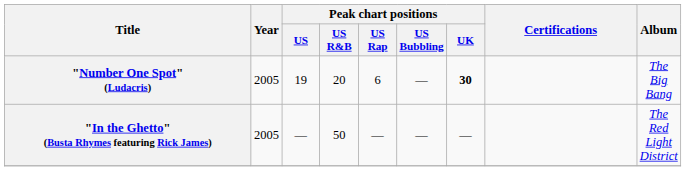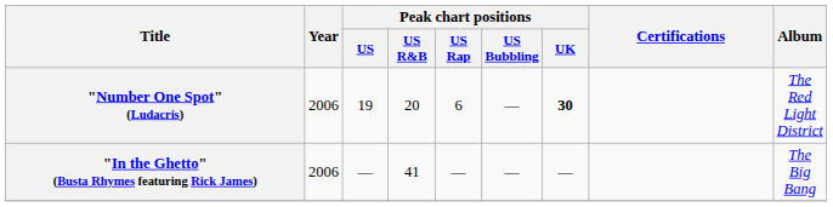"Number One Spot" (Ludacris) | Year: 2005 -> 2006
"Number One Spot" (Ludacris) | Album: The Big Bang -> The Red Light District
"In the Ghetto" (Busta Rhymes featuring Rick James) | Year: 2005 -> 2006
"In the Ghetto" (Busta Rhymes featuring Rick James) | Peak chart positions / US R&B: 50 -> 41
"In the Ghetto" (Busta Rhymes featuring Rick James) | Album: The Red Light District -> The Big Bang
